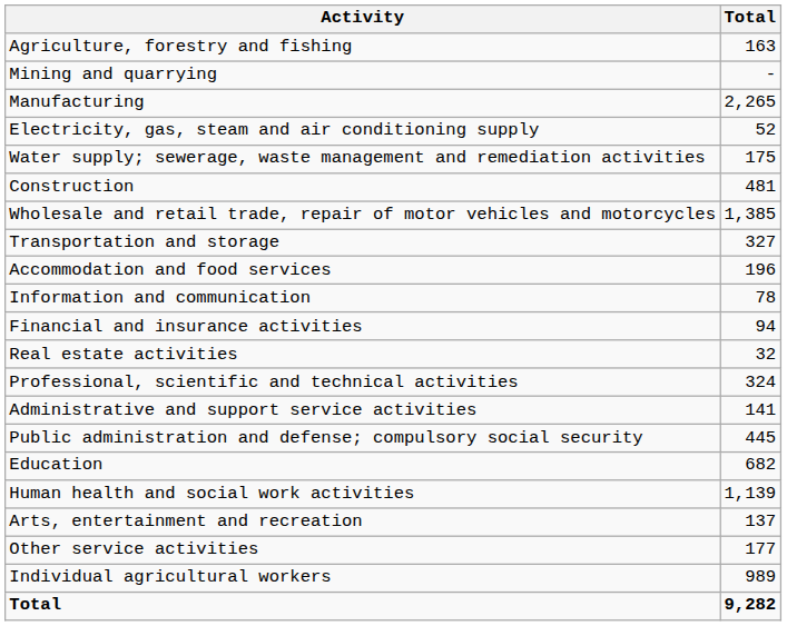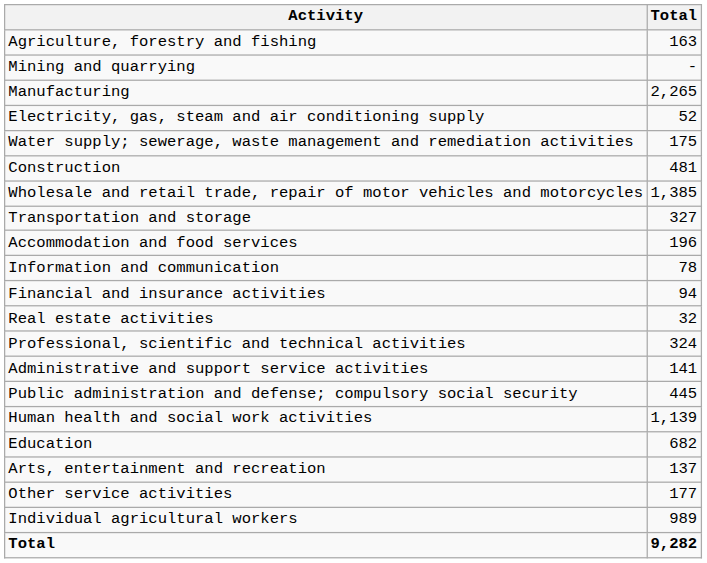rows swapped: Education <-> Human health and social work activities
